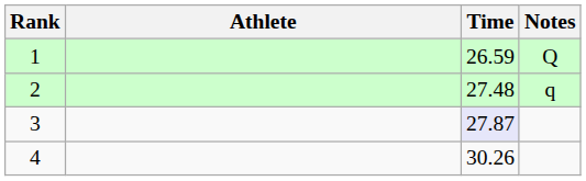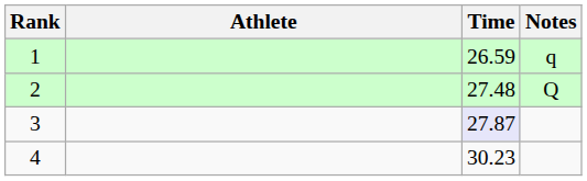1 | Notes: Q -> q
2 | Notes: q -> Q
4 | Time: 30.26 -> 30.23
